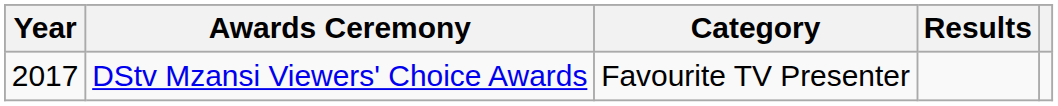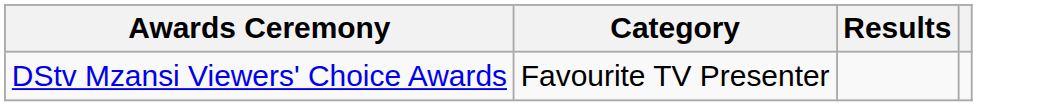- column: Year | 2017
